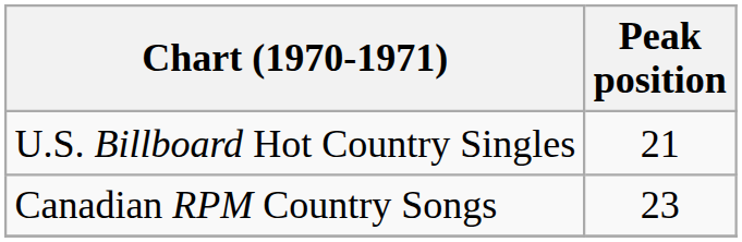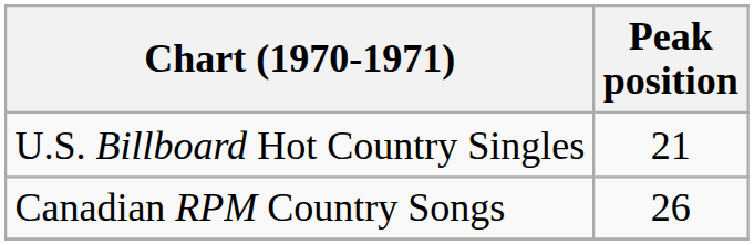Canadian RPM Country Songs | Peak position: 23 -> 26
